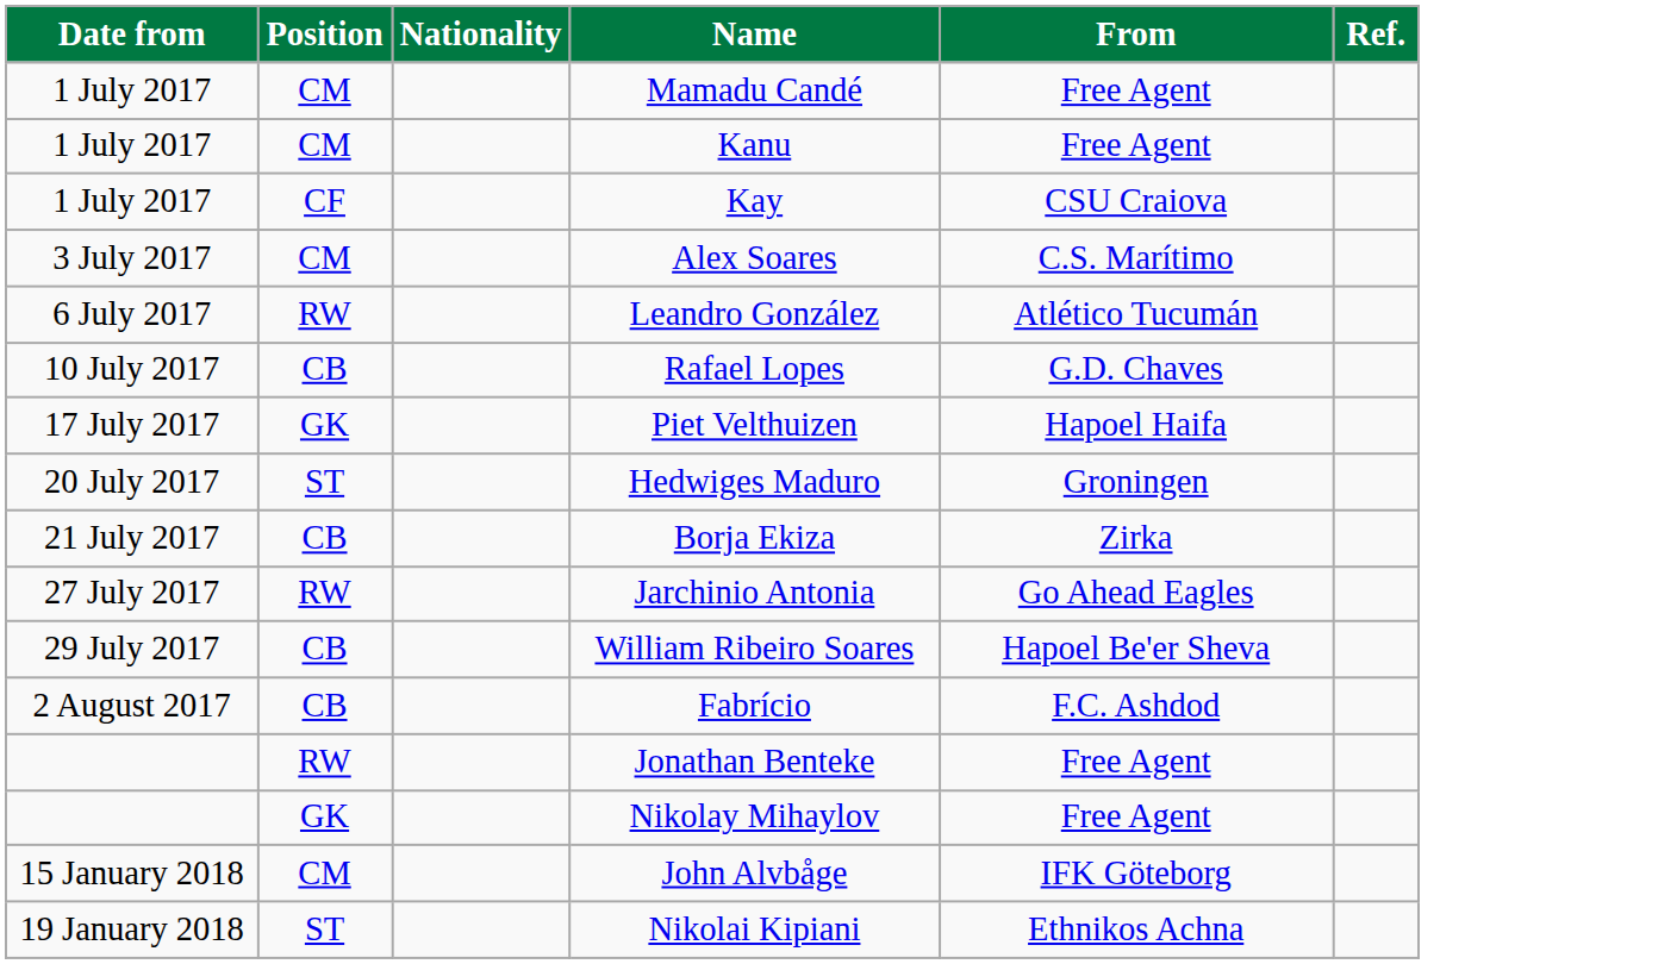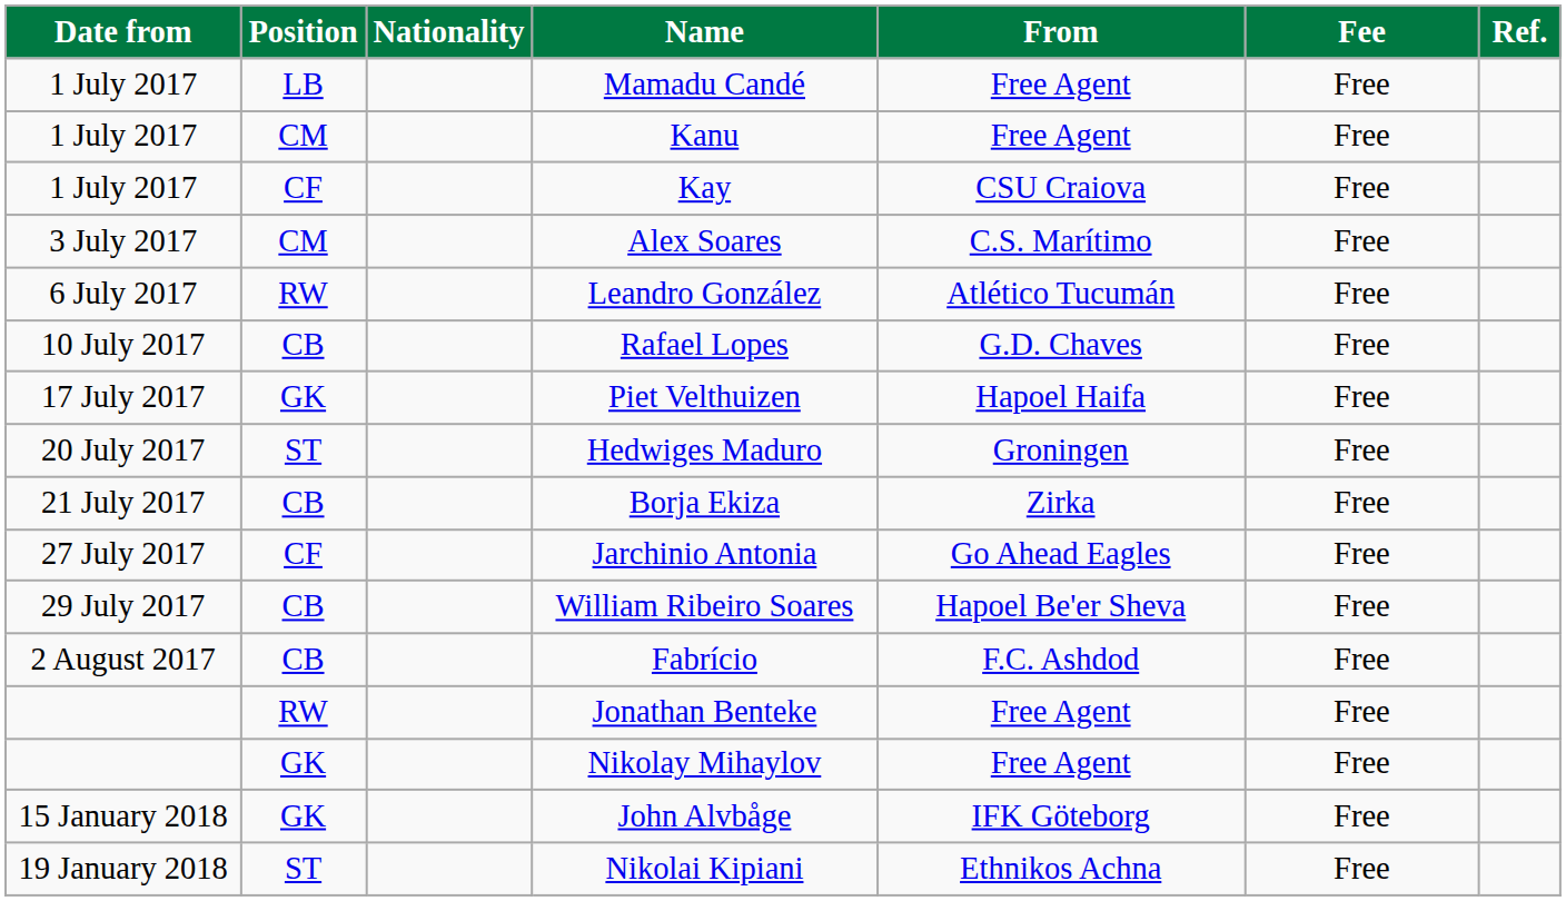+ column: Fee | Free | Free | Free | Free | Free | Free | Free | Free | Free | Free | Free | Free | Free | Free | Free | Free
Mamadu Candé | Position: CM -> LB
Jarchinio Antonia | Position: RW -> CF
John Alvbåge | Position: CM -> GK
